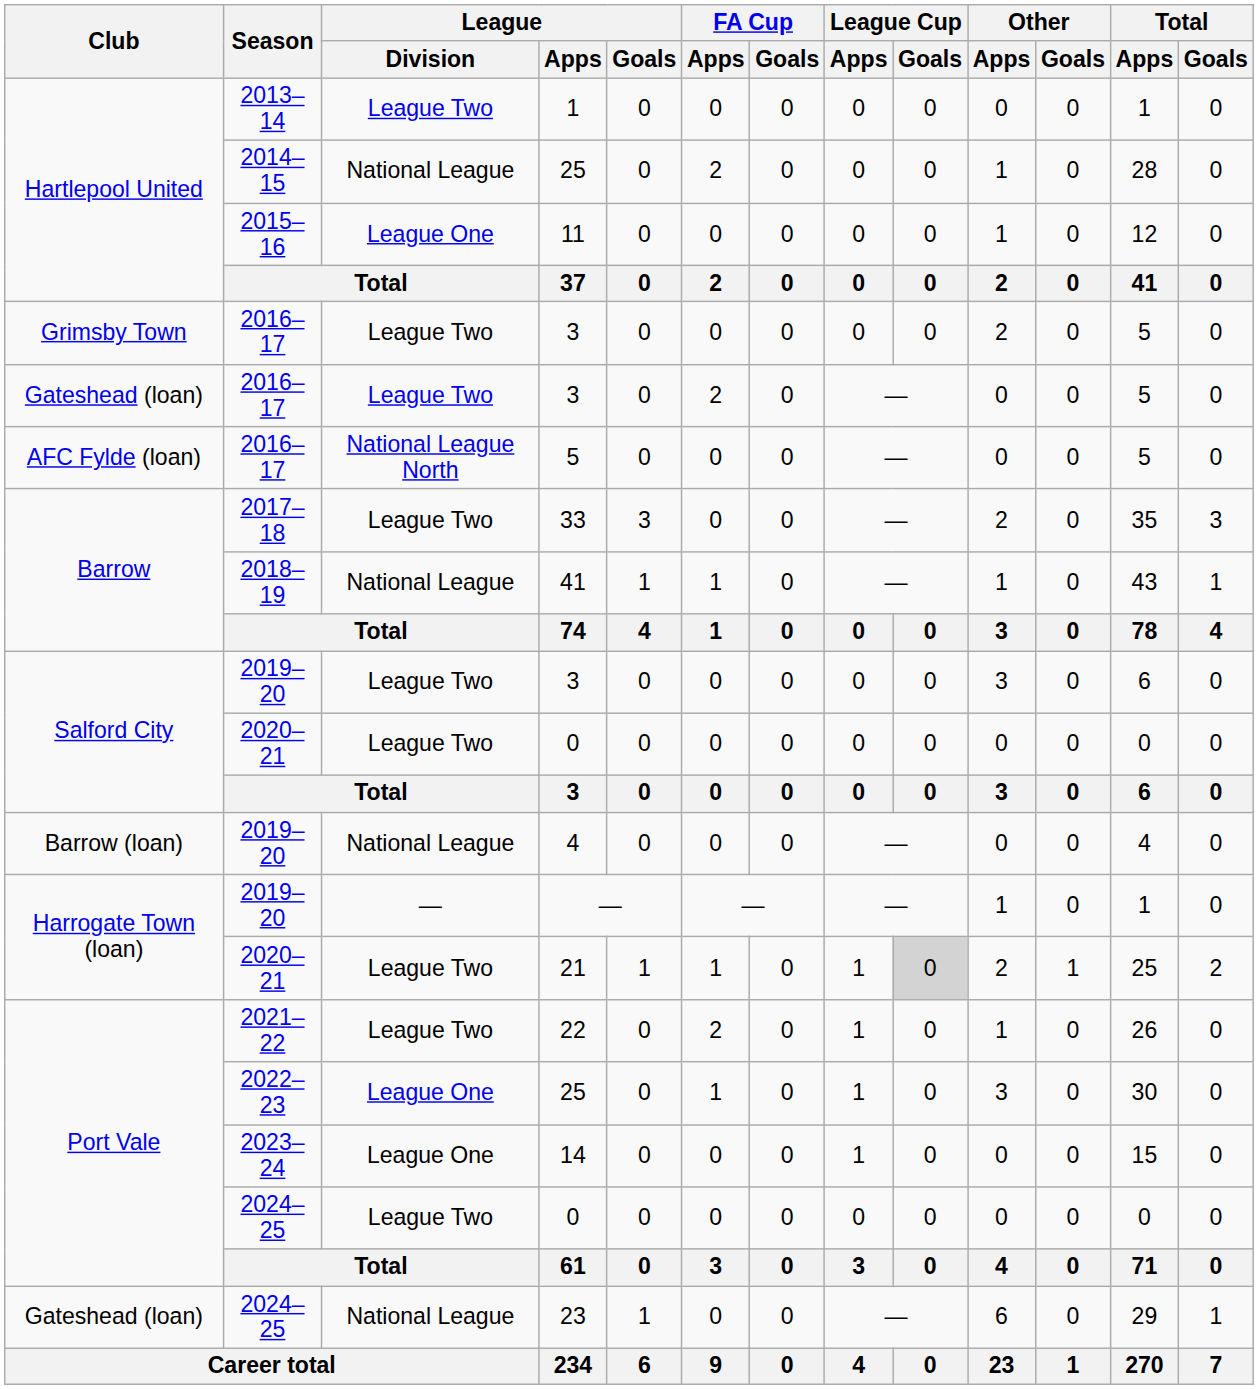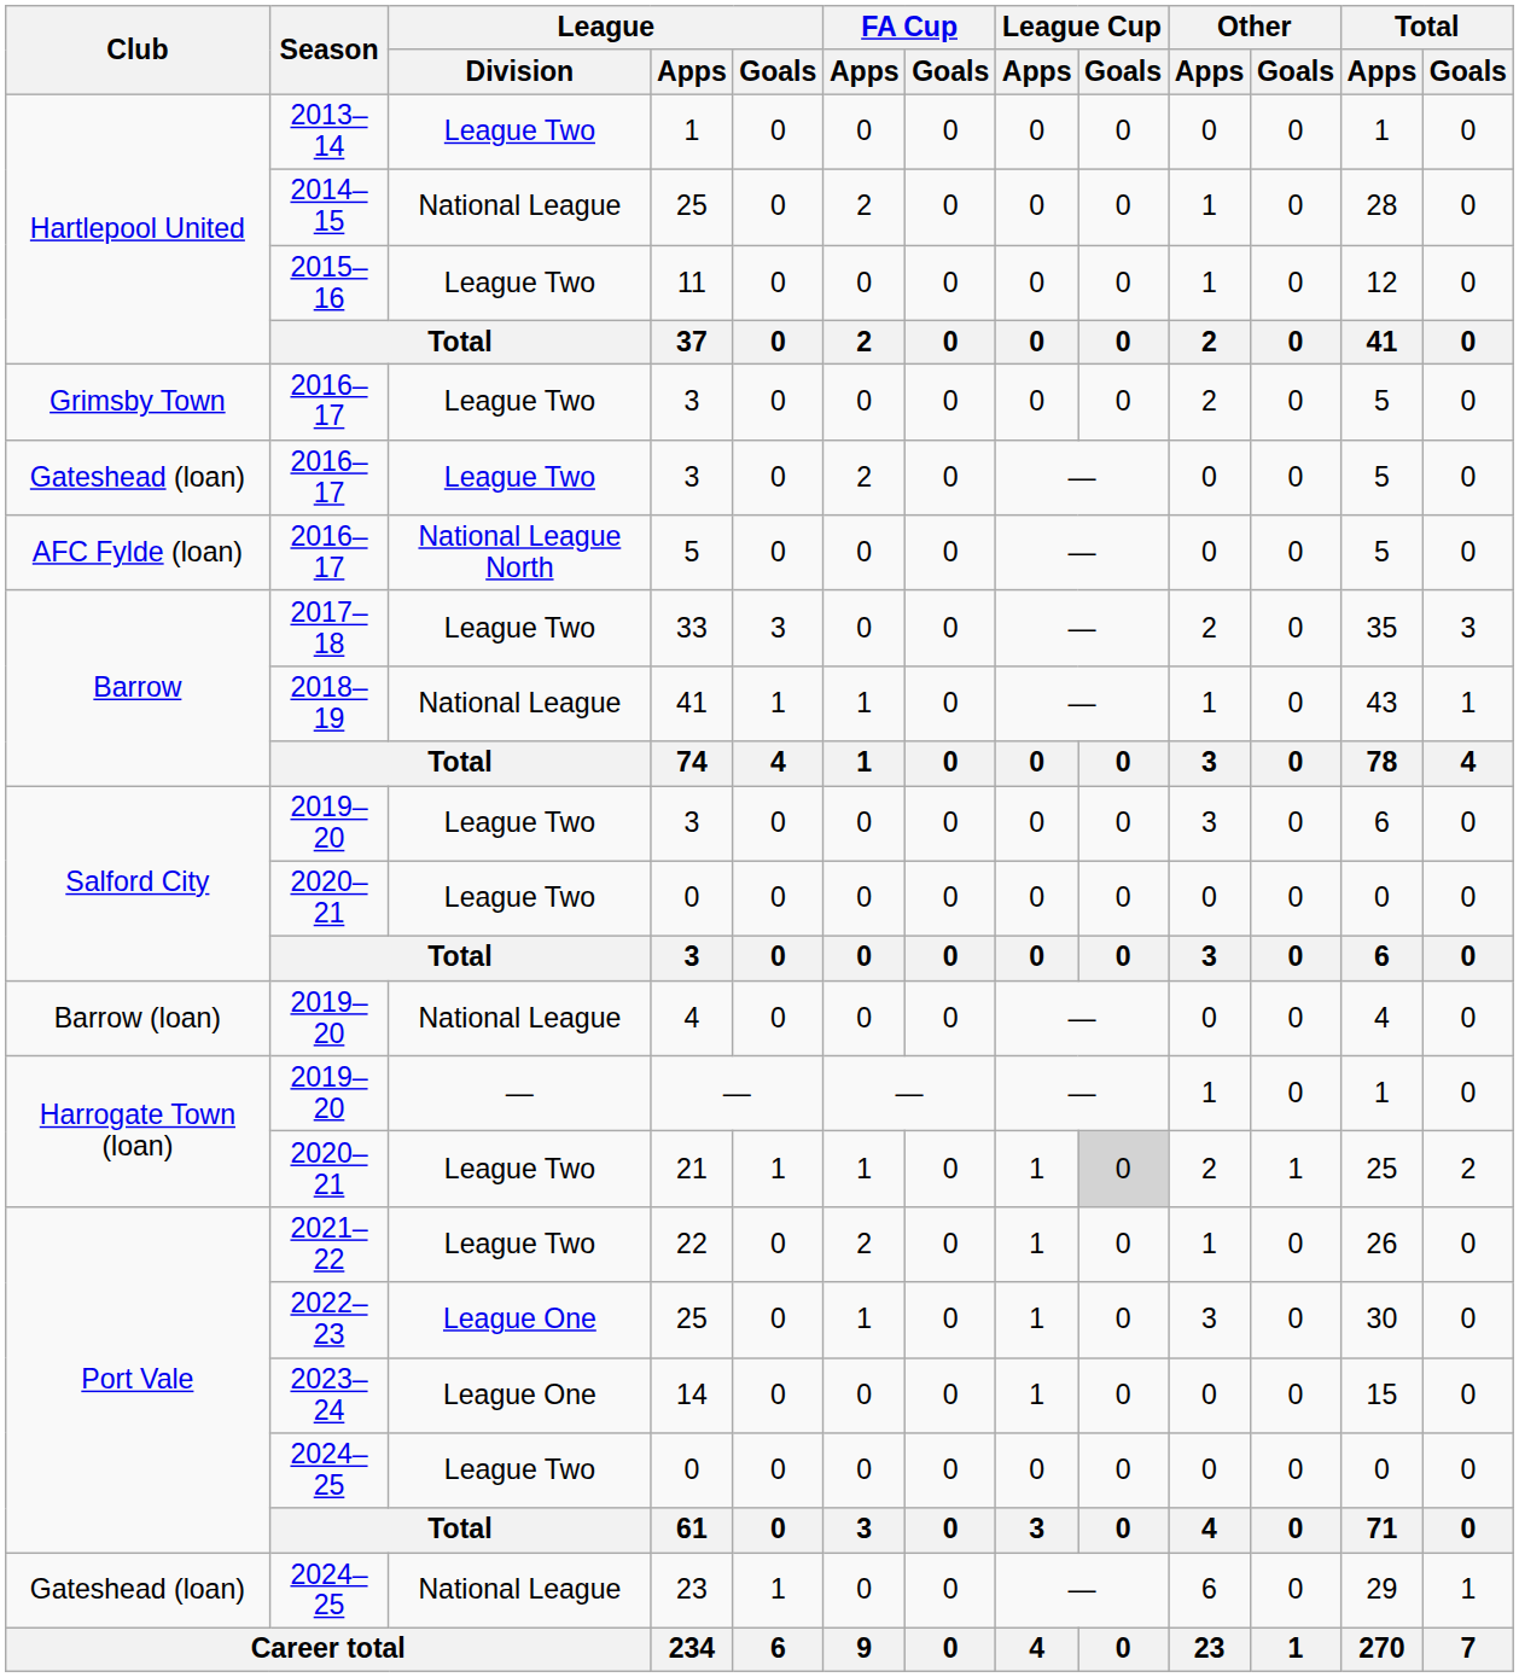11 | League / Division: League One -> League Two
